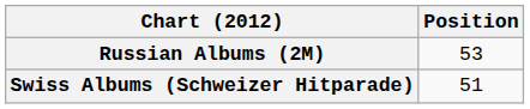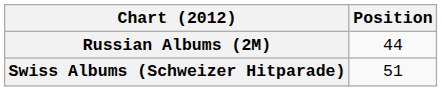Russian Albums (2M) | Position: 53 -> 44
